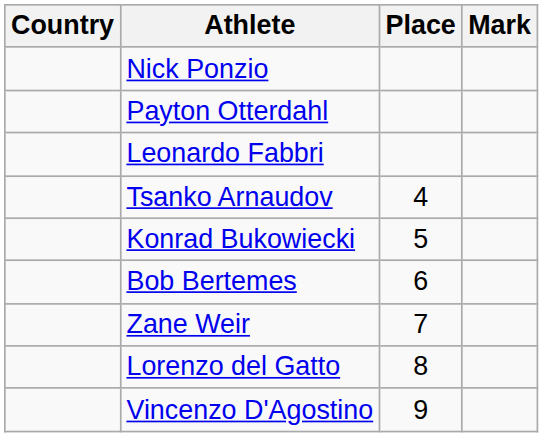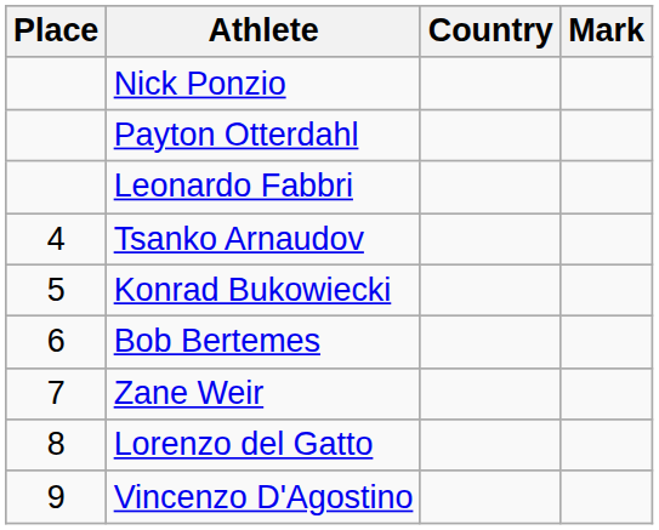columns swapped: Place <-> Country
